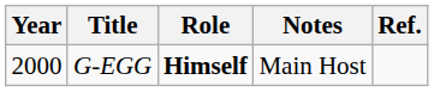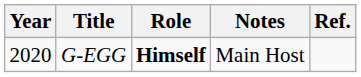G-EGG | Year: 2000 -> 2020
